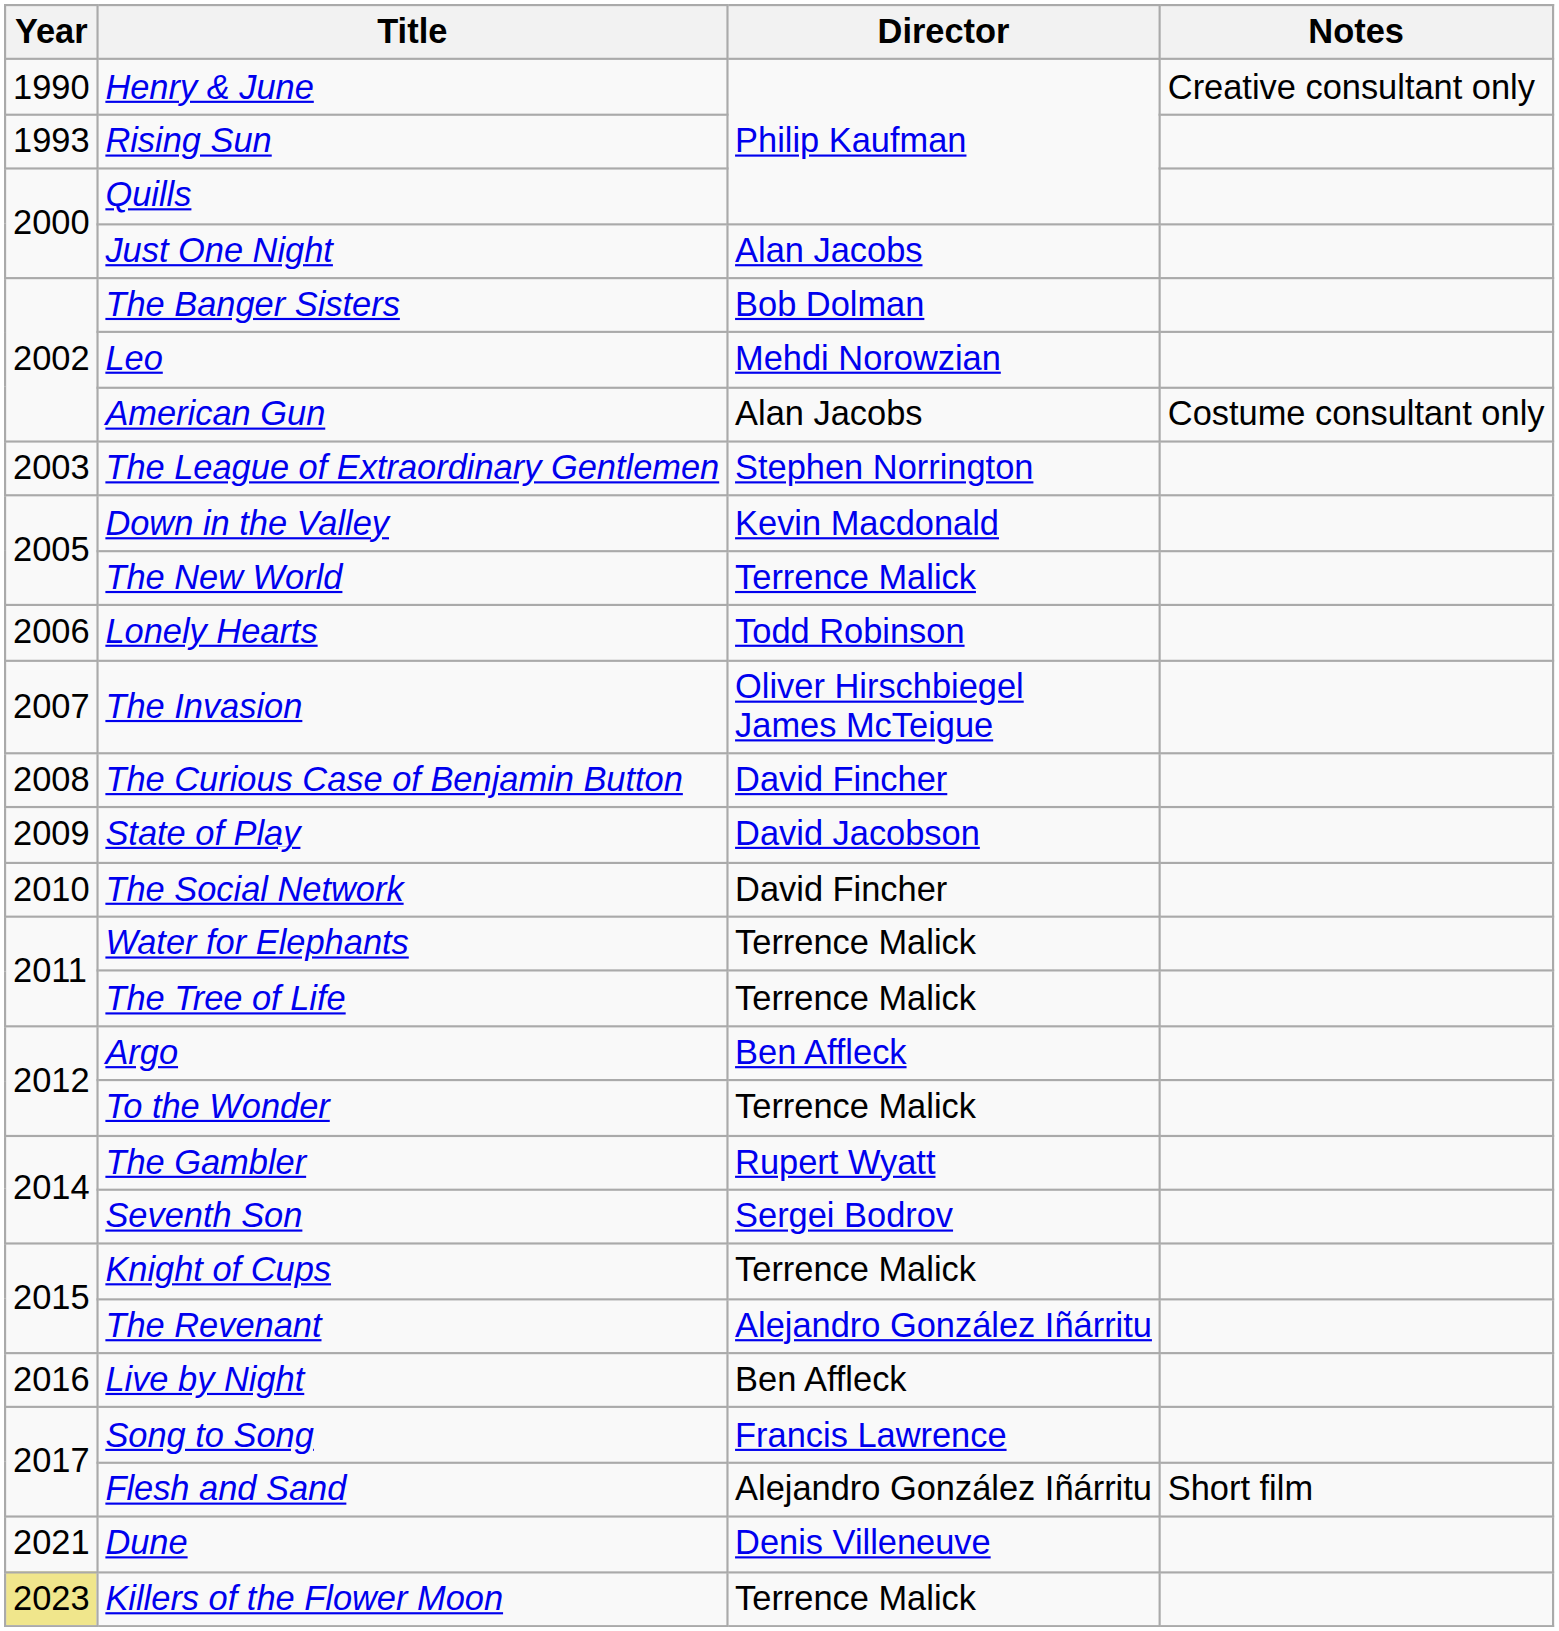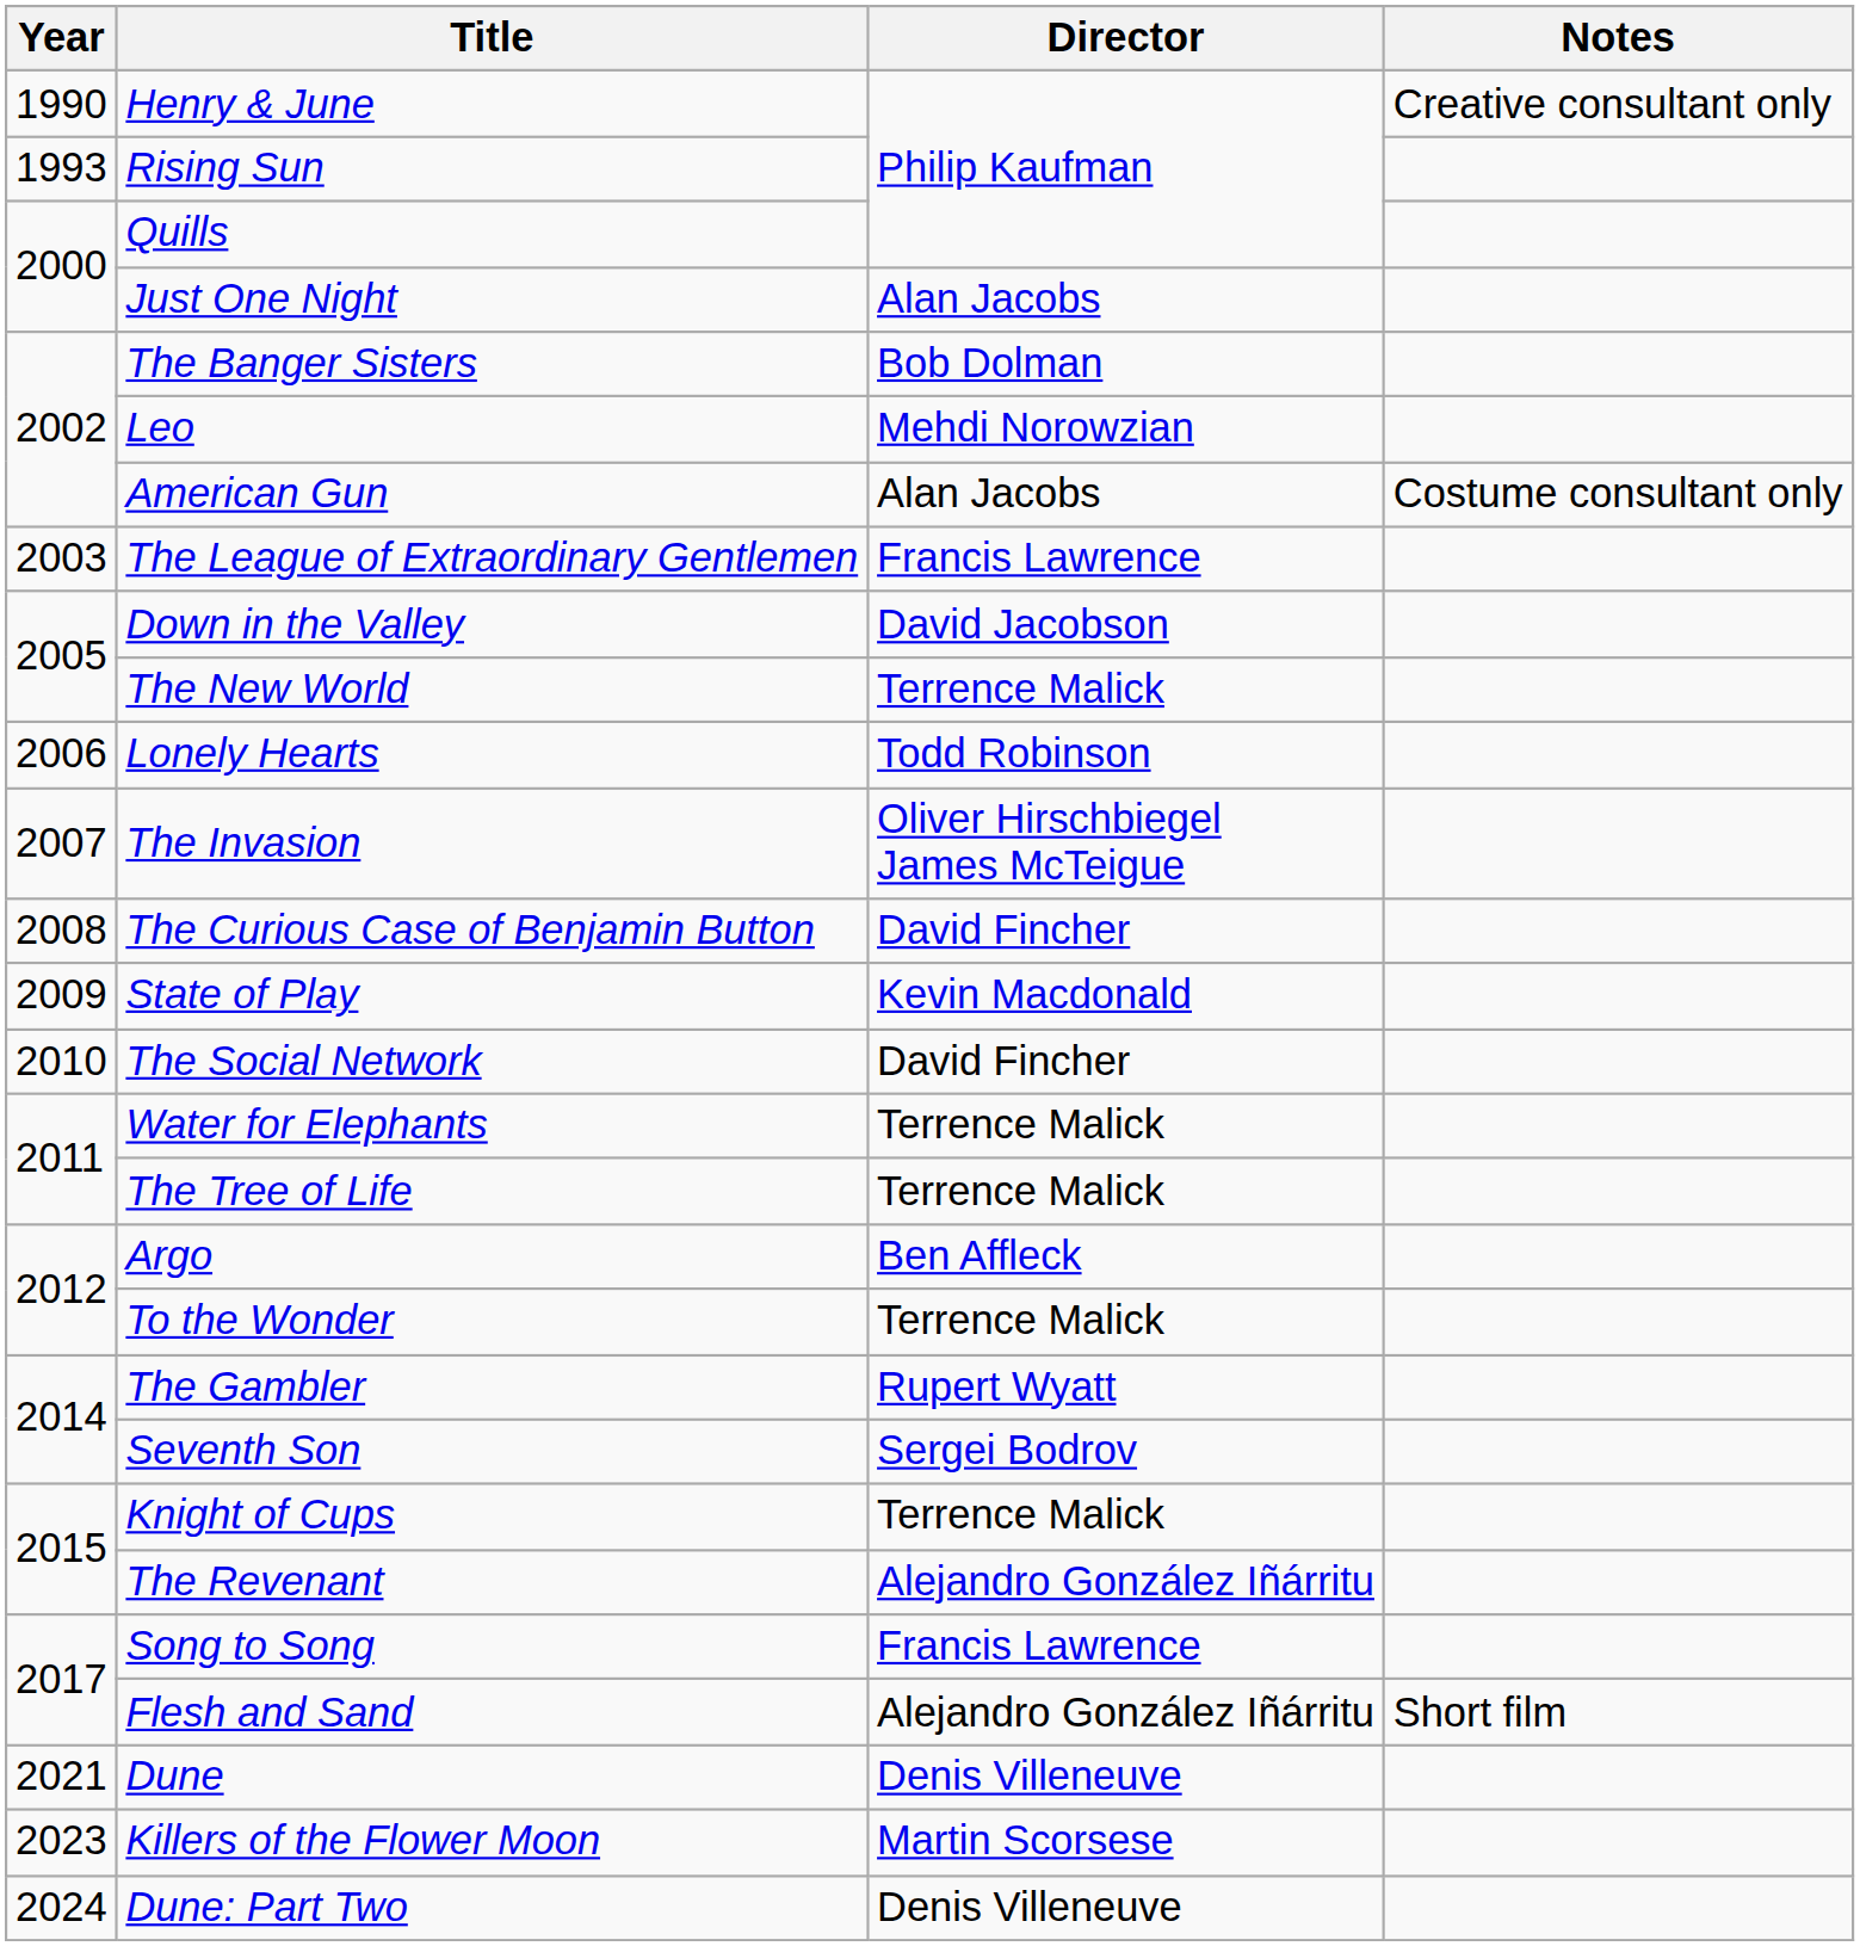The League of Extraordinary Gentlemen | Director: Stephen Norrington -> Francis Lawrence
Down in the Valley | Director: Kevin Macdonald -> David Jacobson
State of Play | Director: David Jacobson -> Kevin Macdonald
- row: 2016 | Live by Night | Ben Affleck
Killers of the Flower Moon | Year: khaki background -> no background
Killers of the Flower Moon | Director: Terrence Malick -> Martin Scorsese
+ row: 2024 | Dune: Part Two | Denis Villeneuve
